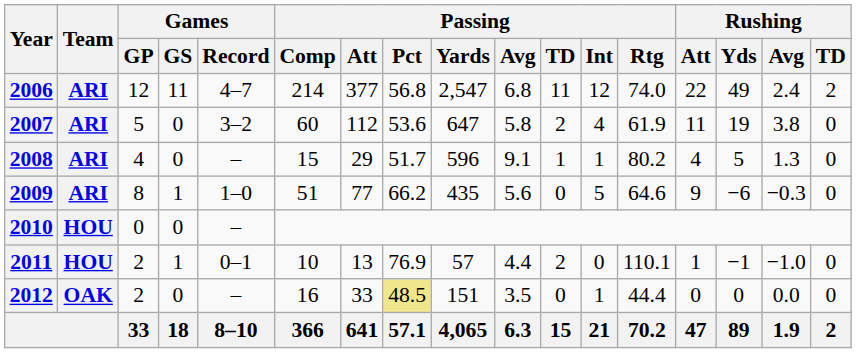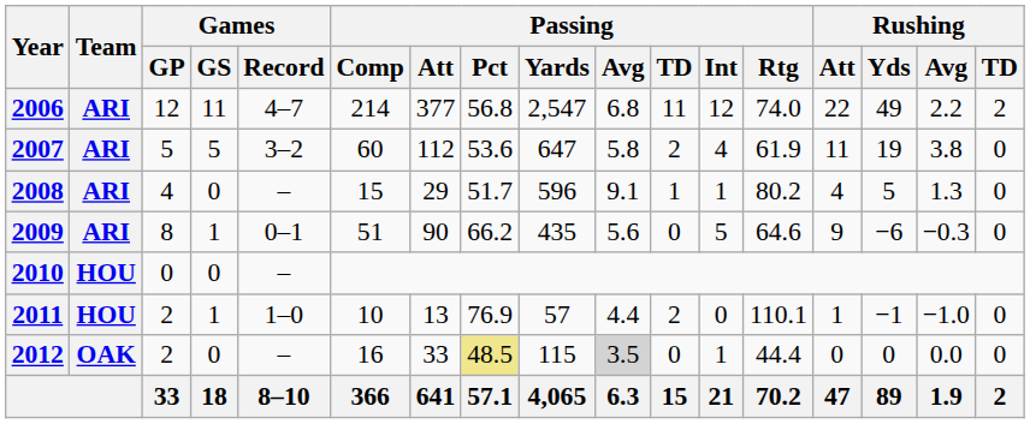2006 | Rushing / Avg: 2.4 -> 2.2
2007 | Games / GS: 0 -> 5
2009 | Games / Record: 1–0 -> 0–1
2009 | Passing / Att: 77 -> 90
2011 | Games / Record: 0–1 -> 1–0
2012 | Passing / Yards: 151 -> 115
2012 | Passing / Avg: no background -> lightgrey background
